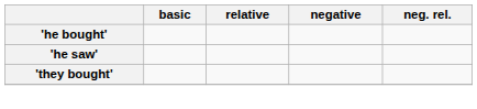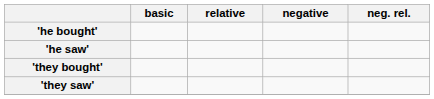+ row: 'they saw'
